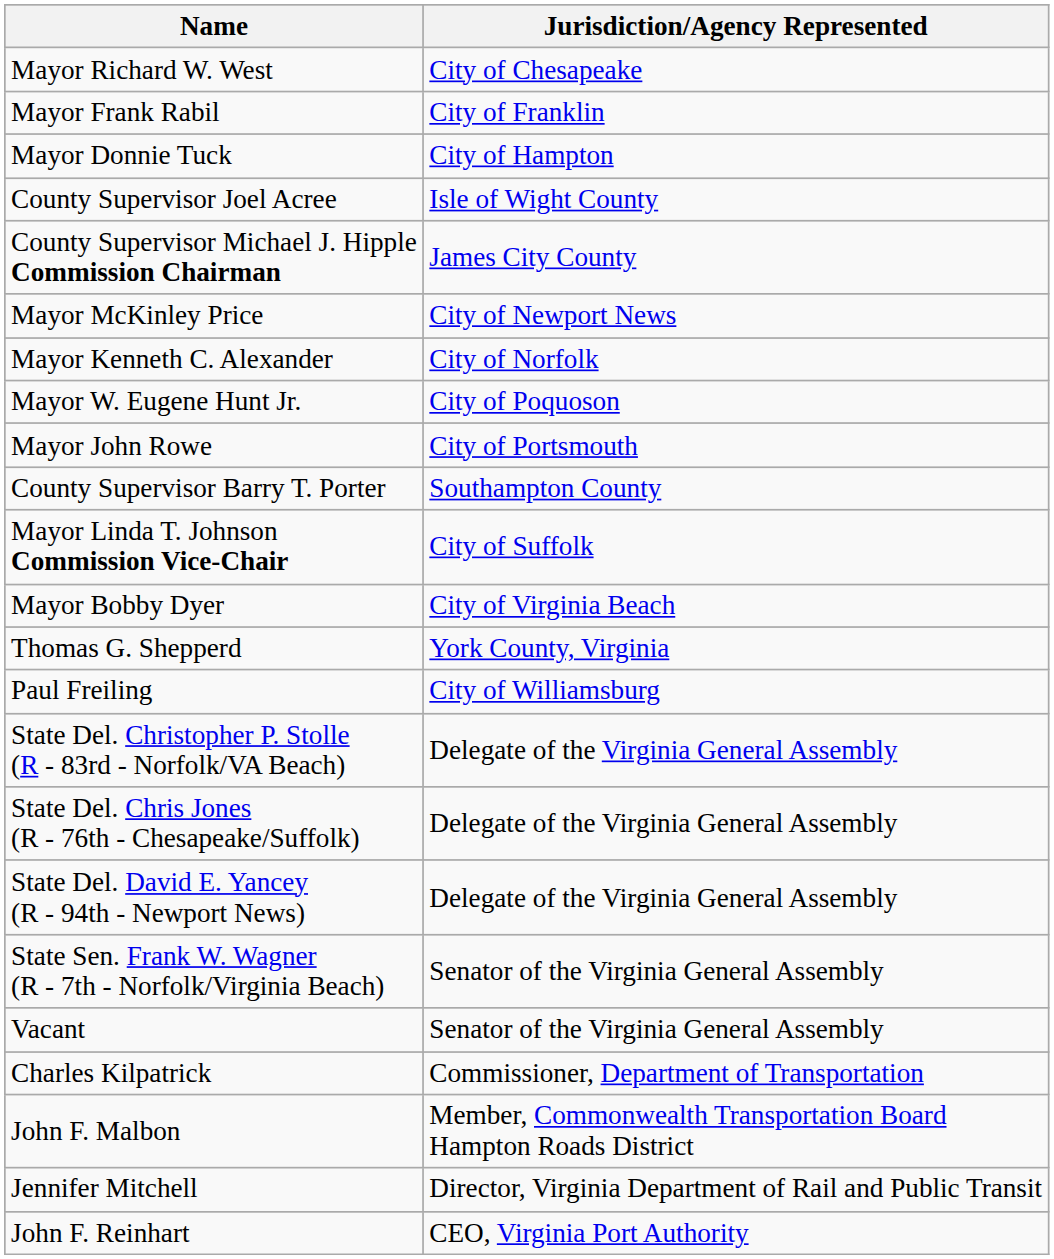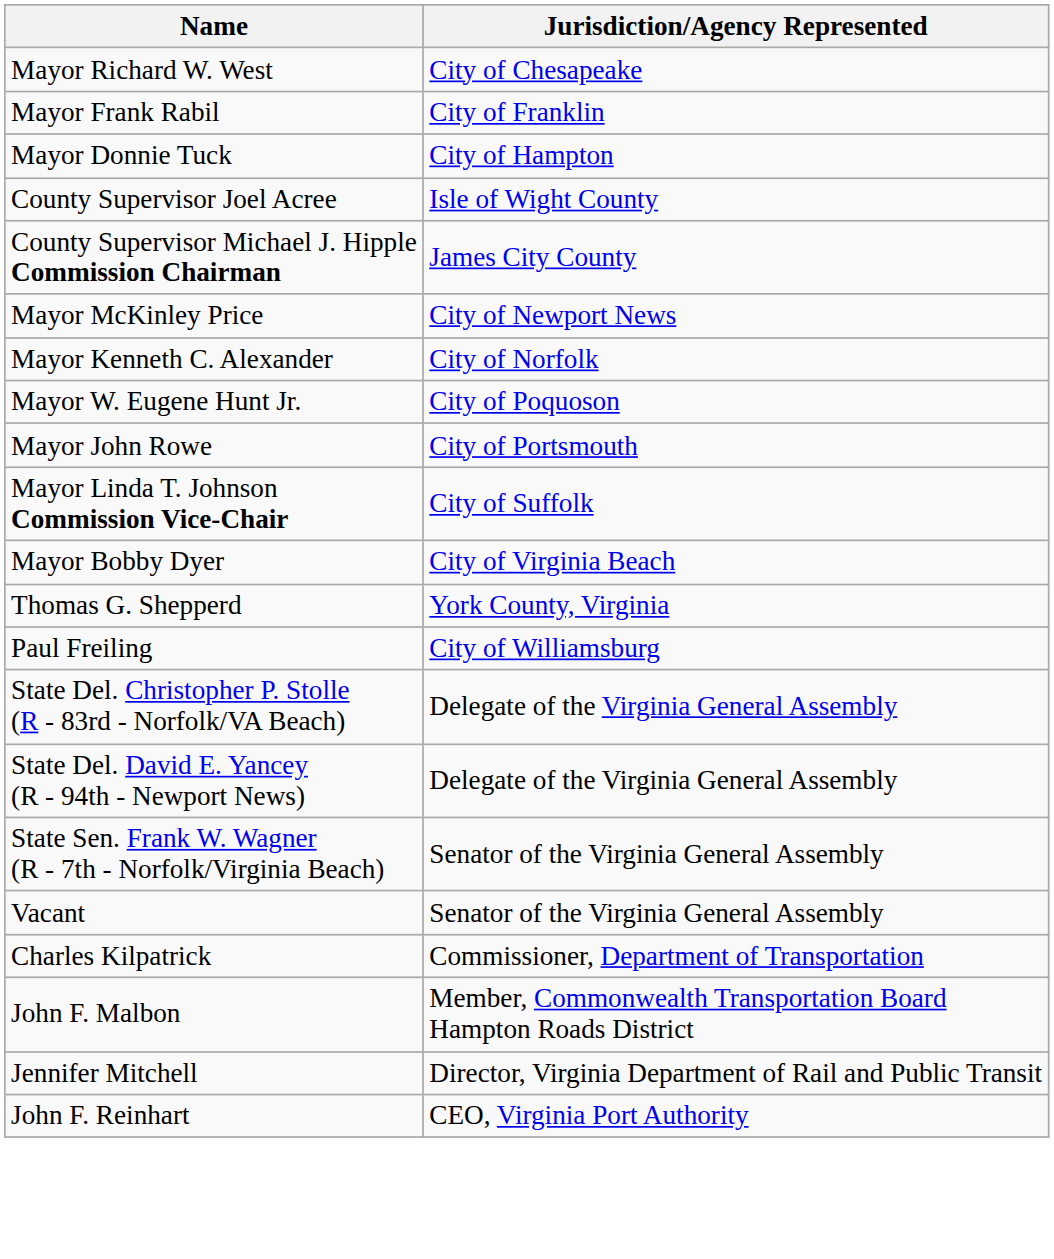- row: County Supervisor Barry T. Porter | Southampton County
- row: State Del. Chris Jones (R - 76th - Chesapeake/Suffolk) | Delegate of the Virginia General Assembly
